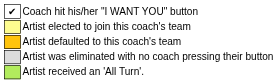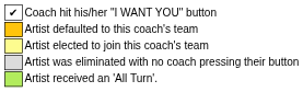rows swapped: Artist defaulted to this coach's team <-> Artist elected to join this coach's team
